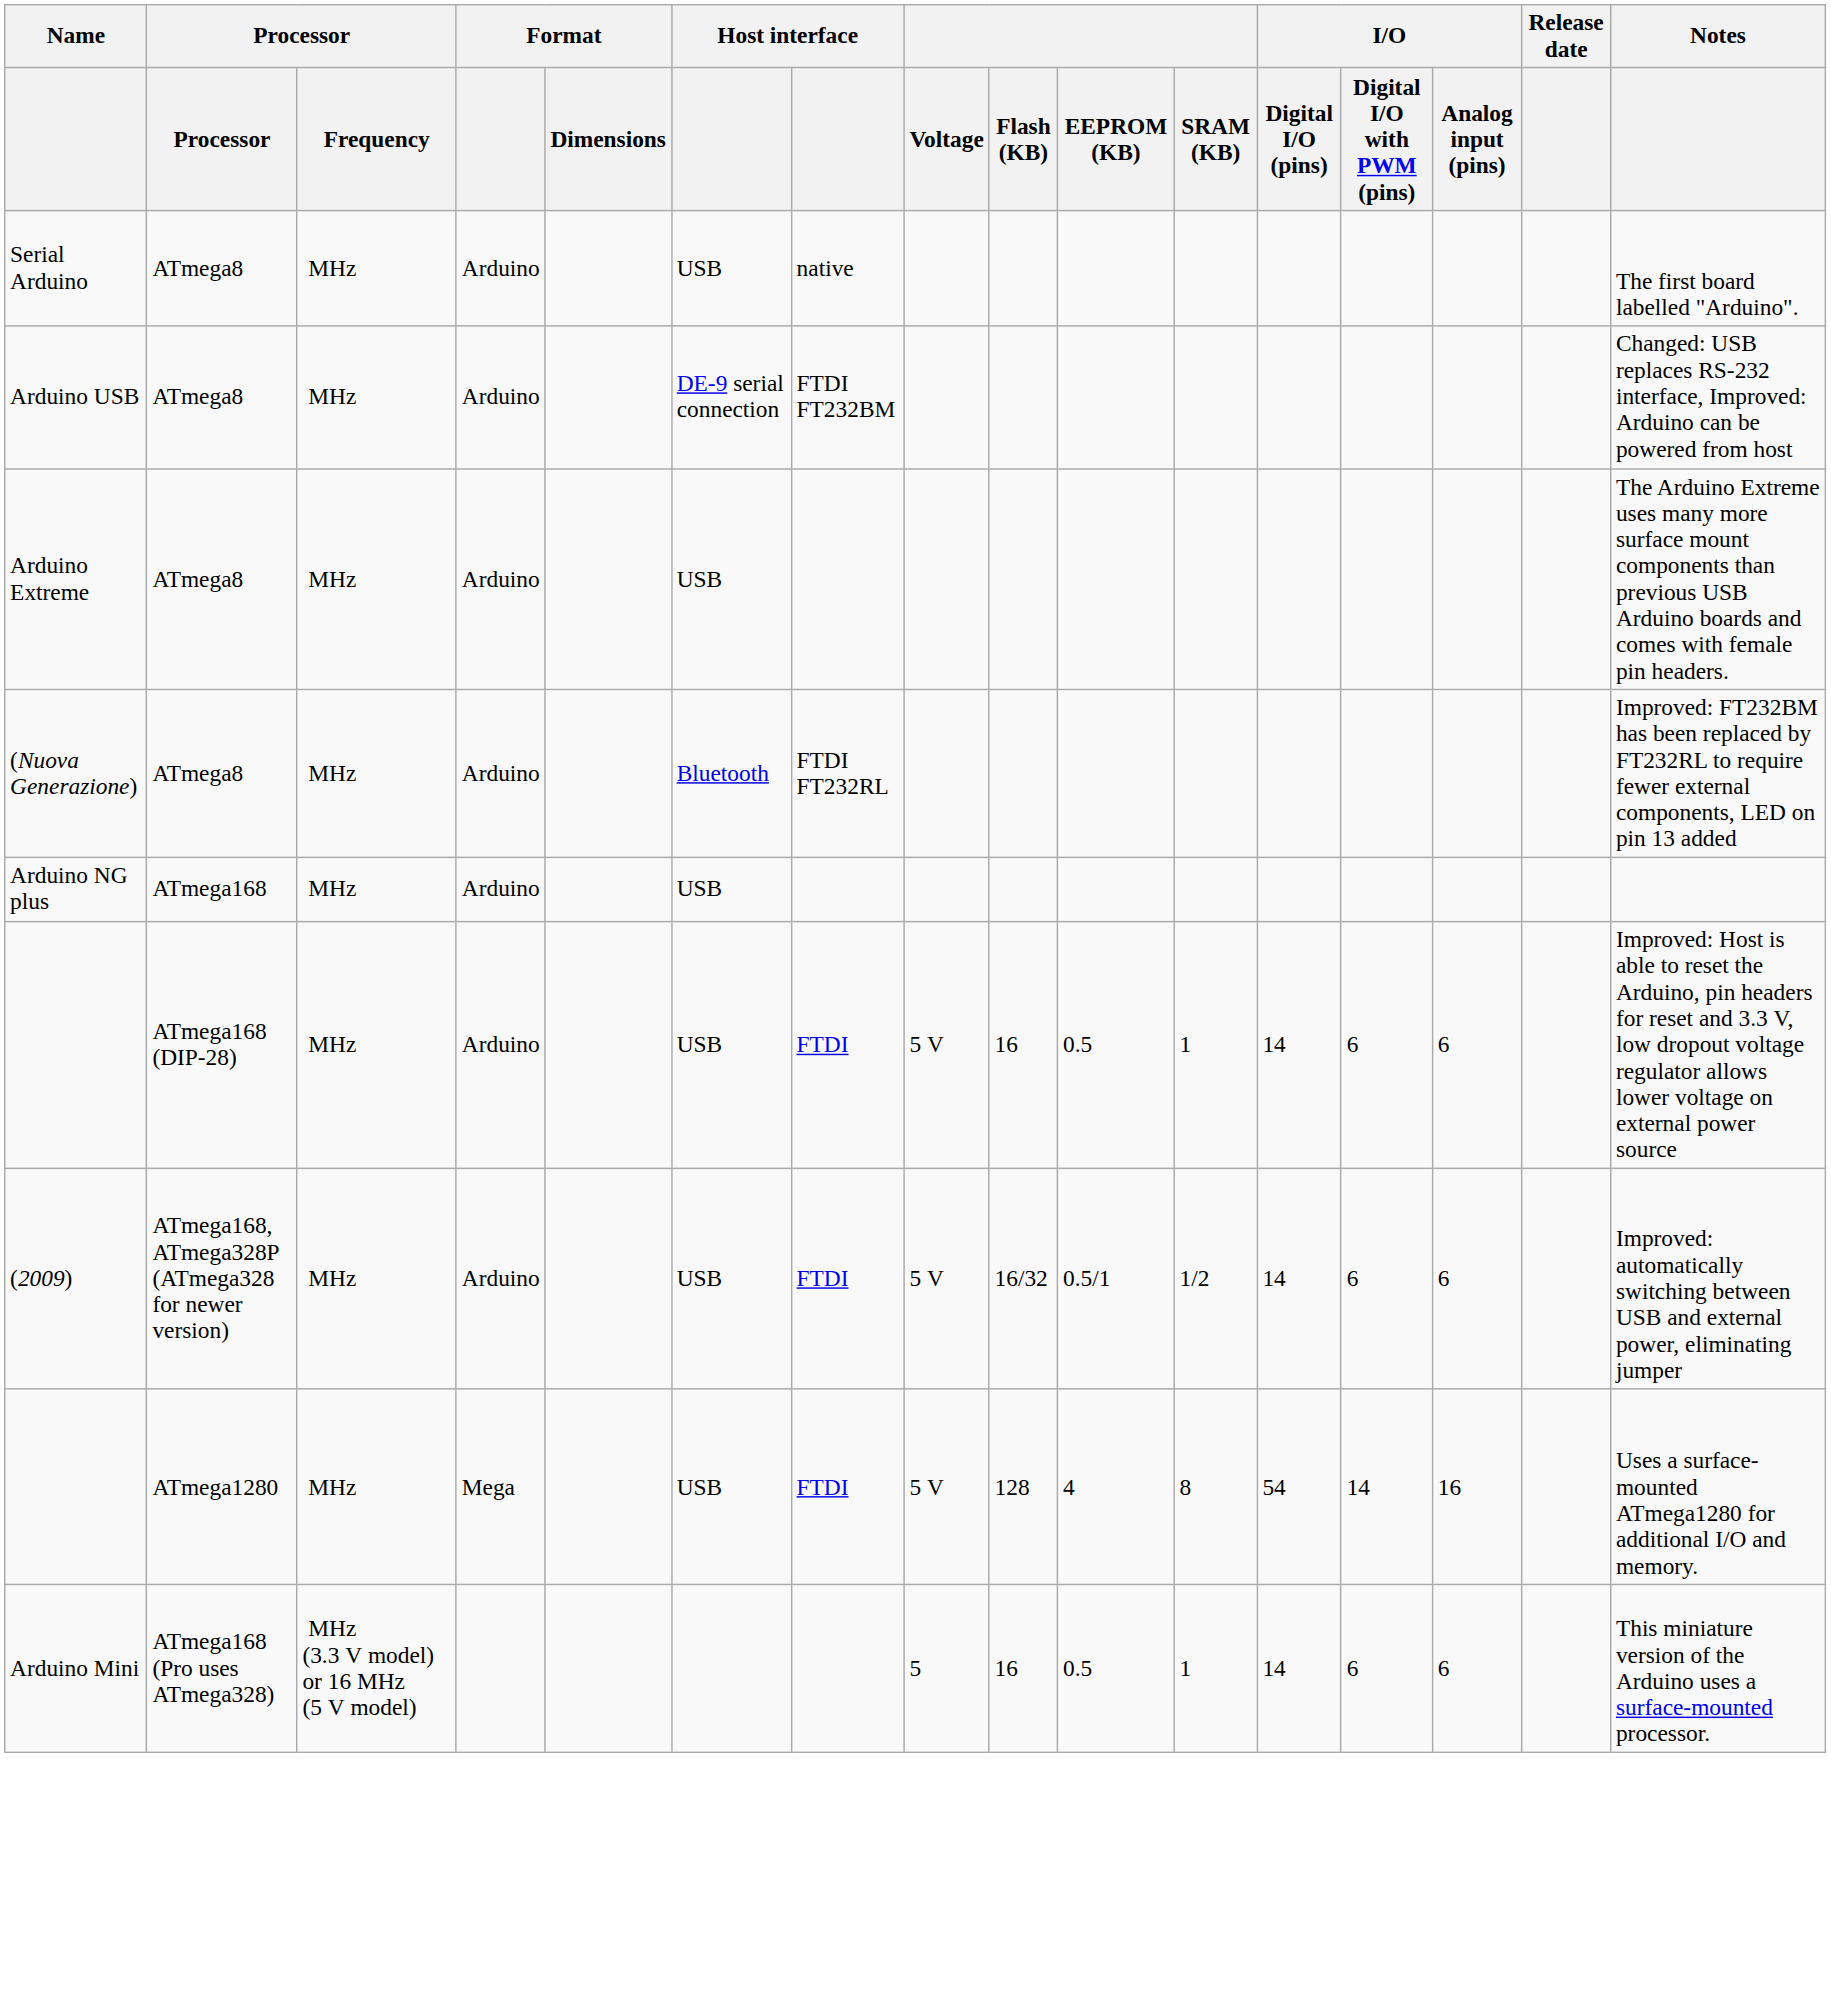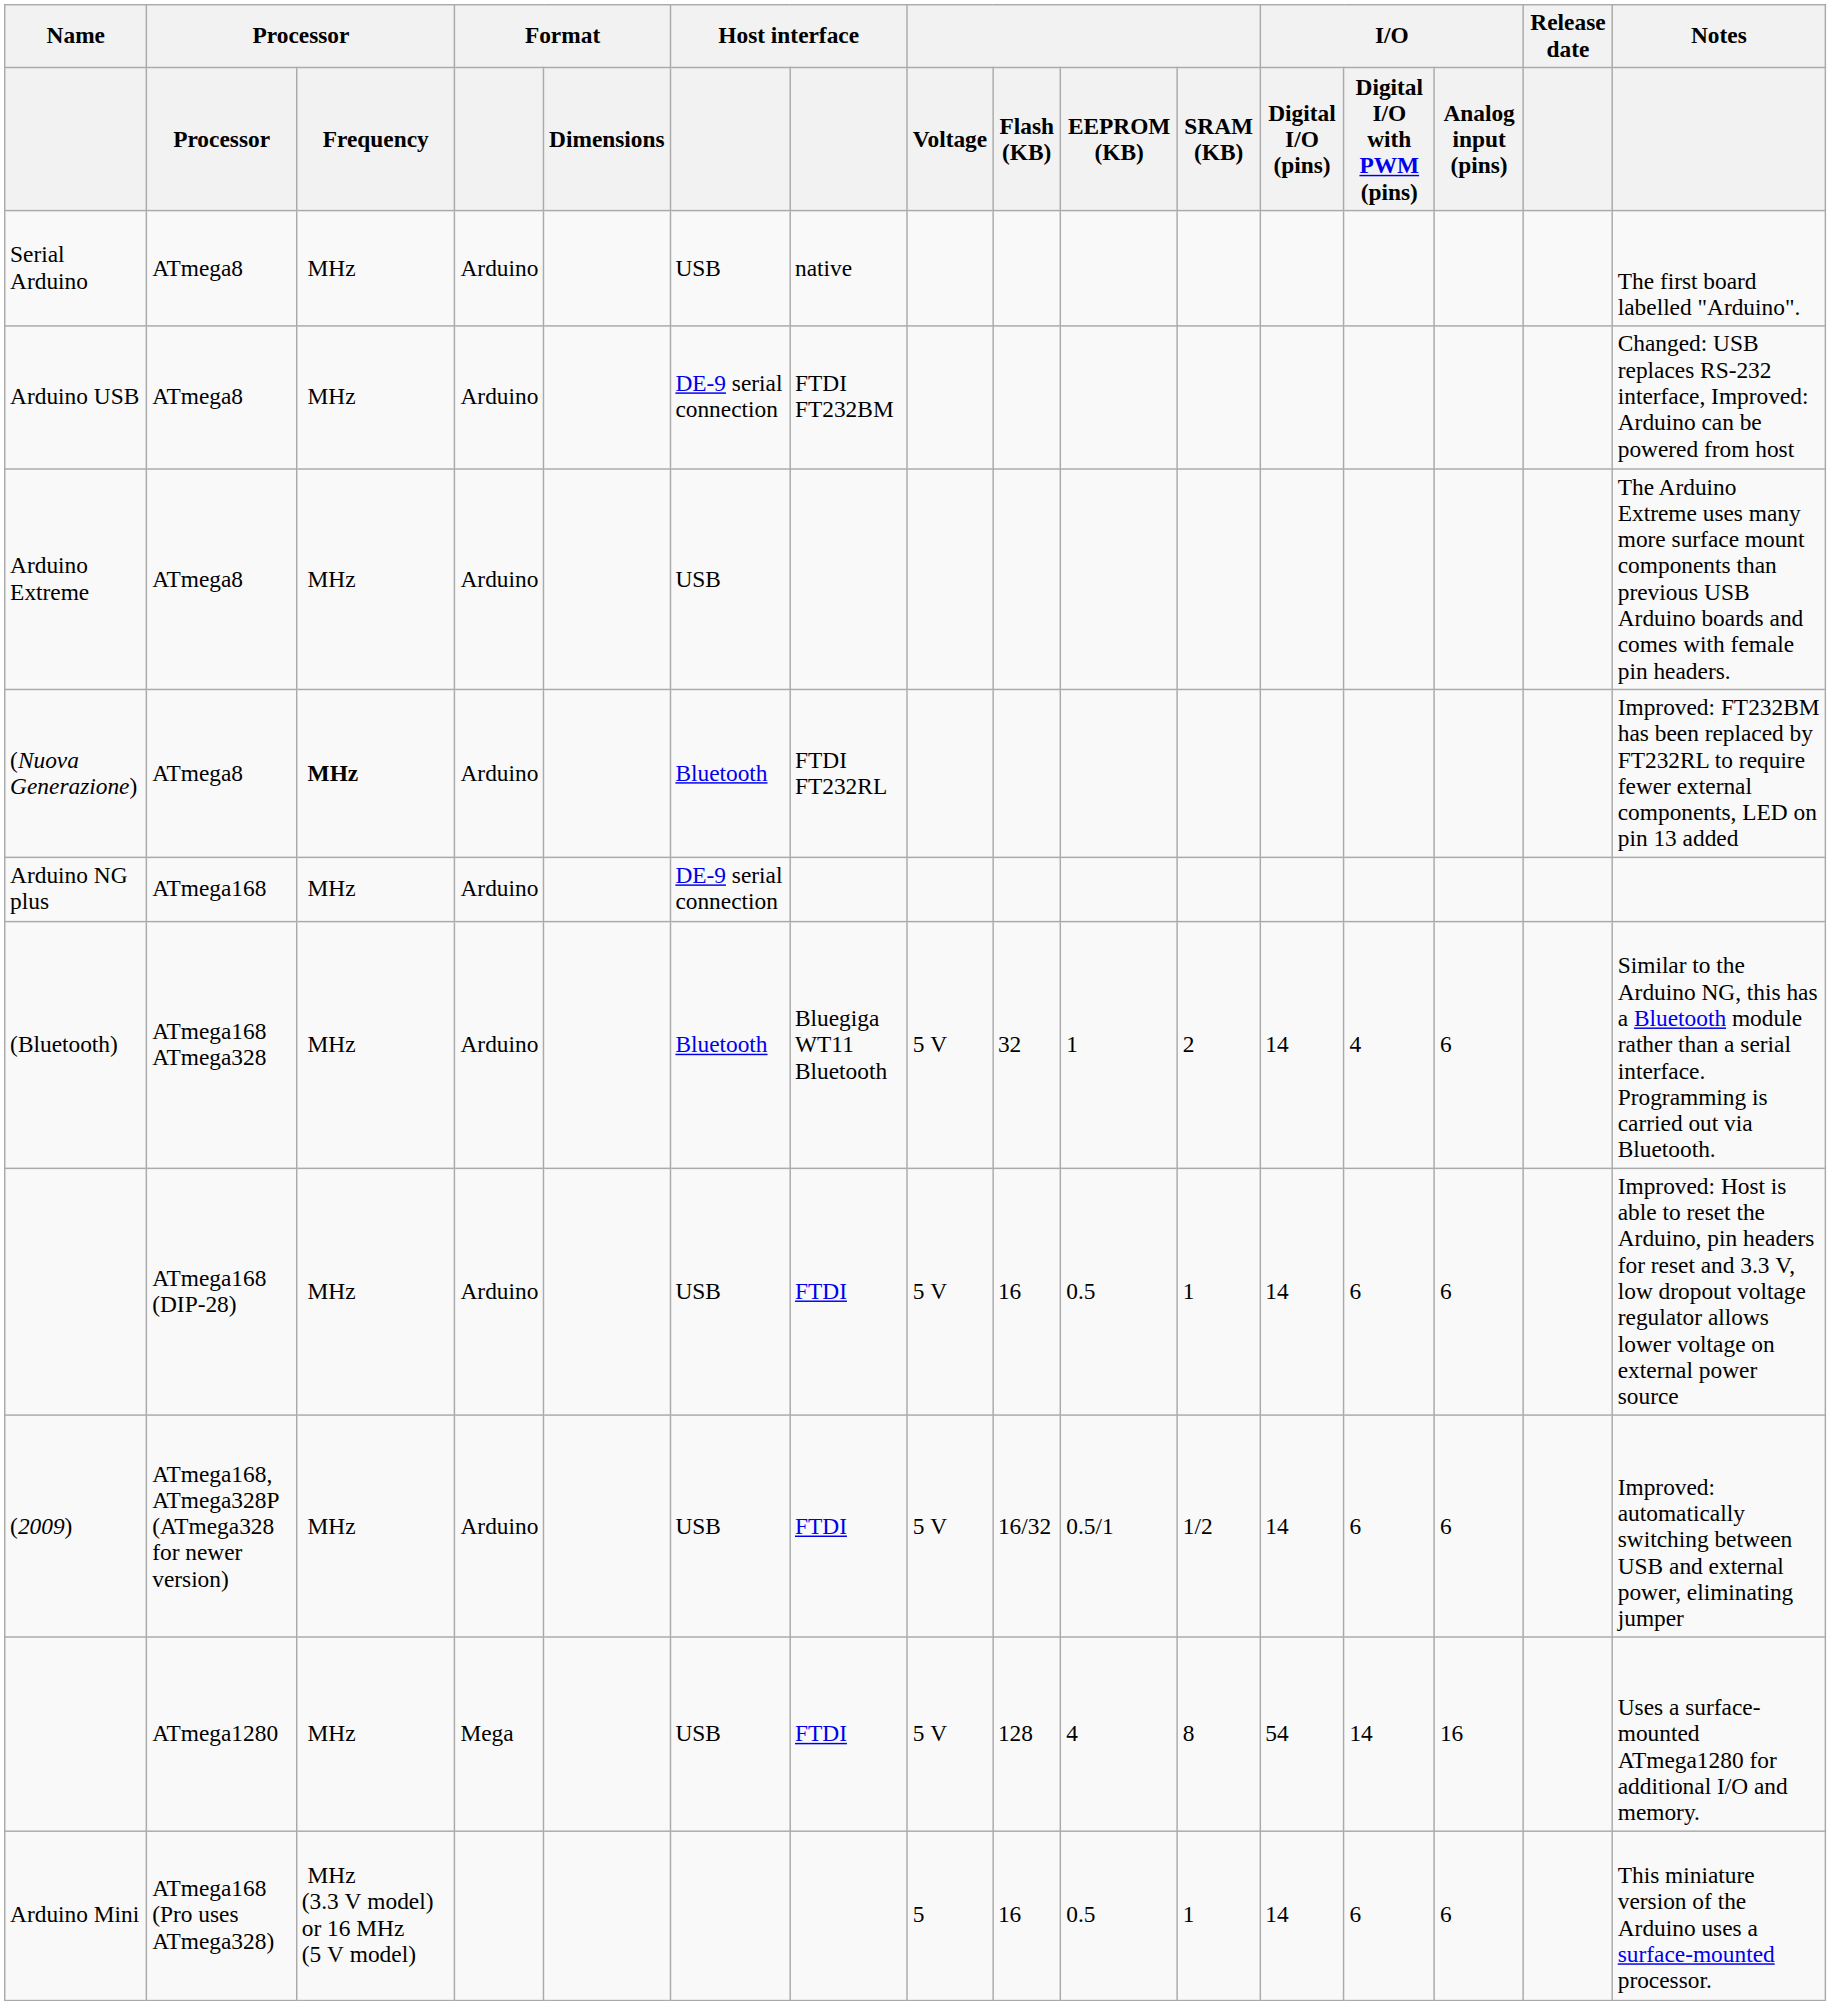(Nuova Generazione) | Processor / Frequency: normal -> bold
Arduino NG plus | column 6: USB -> DE-9 serial connection
+ row: (Bluetooth) | ATmega168 ATmega328 | MHz | Arduino | Bluetooth | Bluegiga WT11 Bluetooth | 5 V | 32 | 1 | 2 | 14 | 4 | 6 | Similar to the Arduino NG, this has a Bluetooth module rather than a serial interface. Programming is carried out via Bluetooth.
